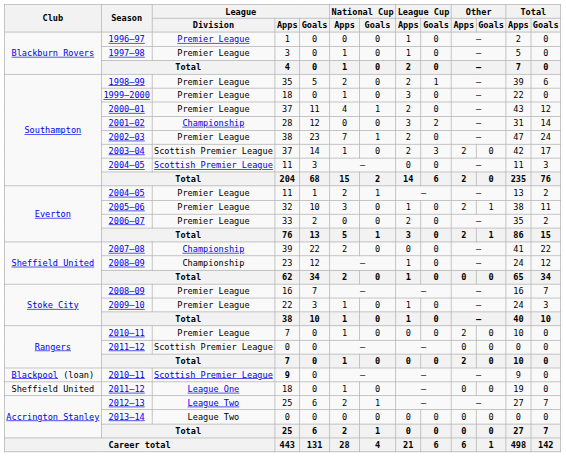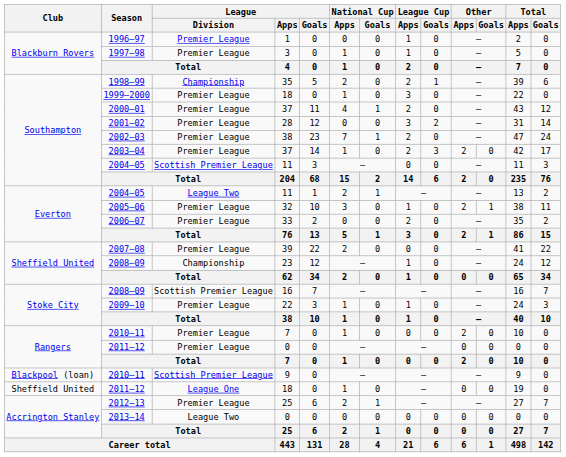1998–99 | League / Division: Premier League -> Championship
2001–02 | League / Division: Championship -> Premier League
2003–04 | League / Division: Scottish Premier League -> Premier League
Everton / 2004–05 | League / Division: Premier League -> League Two
2007–08 | League / Division: Championship -> Premier League
Stoke City / 2008–09 | League / Division: Premier League -> Scottish Premier League
Rangers / 2011–12 | League / Division: Scottish Premier League -> Premier League
Blackpool (loan) / 2010–11 | League / Apps: bold -> normal
2012–13 | League / Division: League Two -> Premier League
